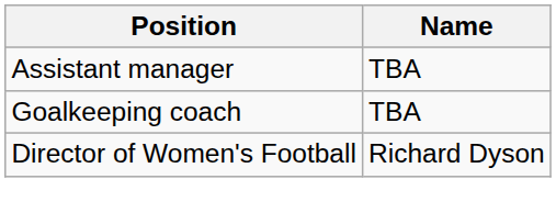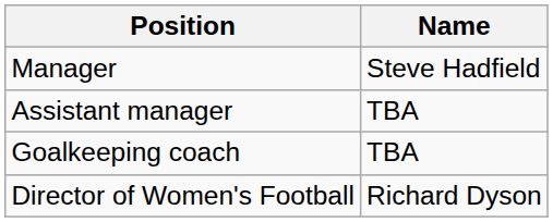+ row: Manager | Steve Hadfield
